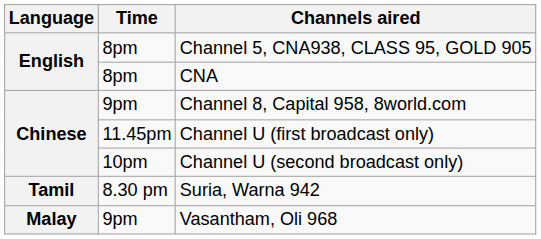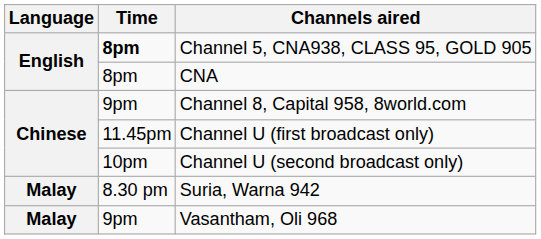Channel 5, CNA938, CLASS 95, GOLD 905 | Time: normal -> bold
Suria, Warna 942 | Language: Tamil -> Malay
